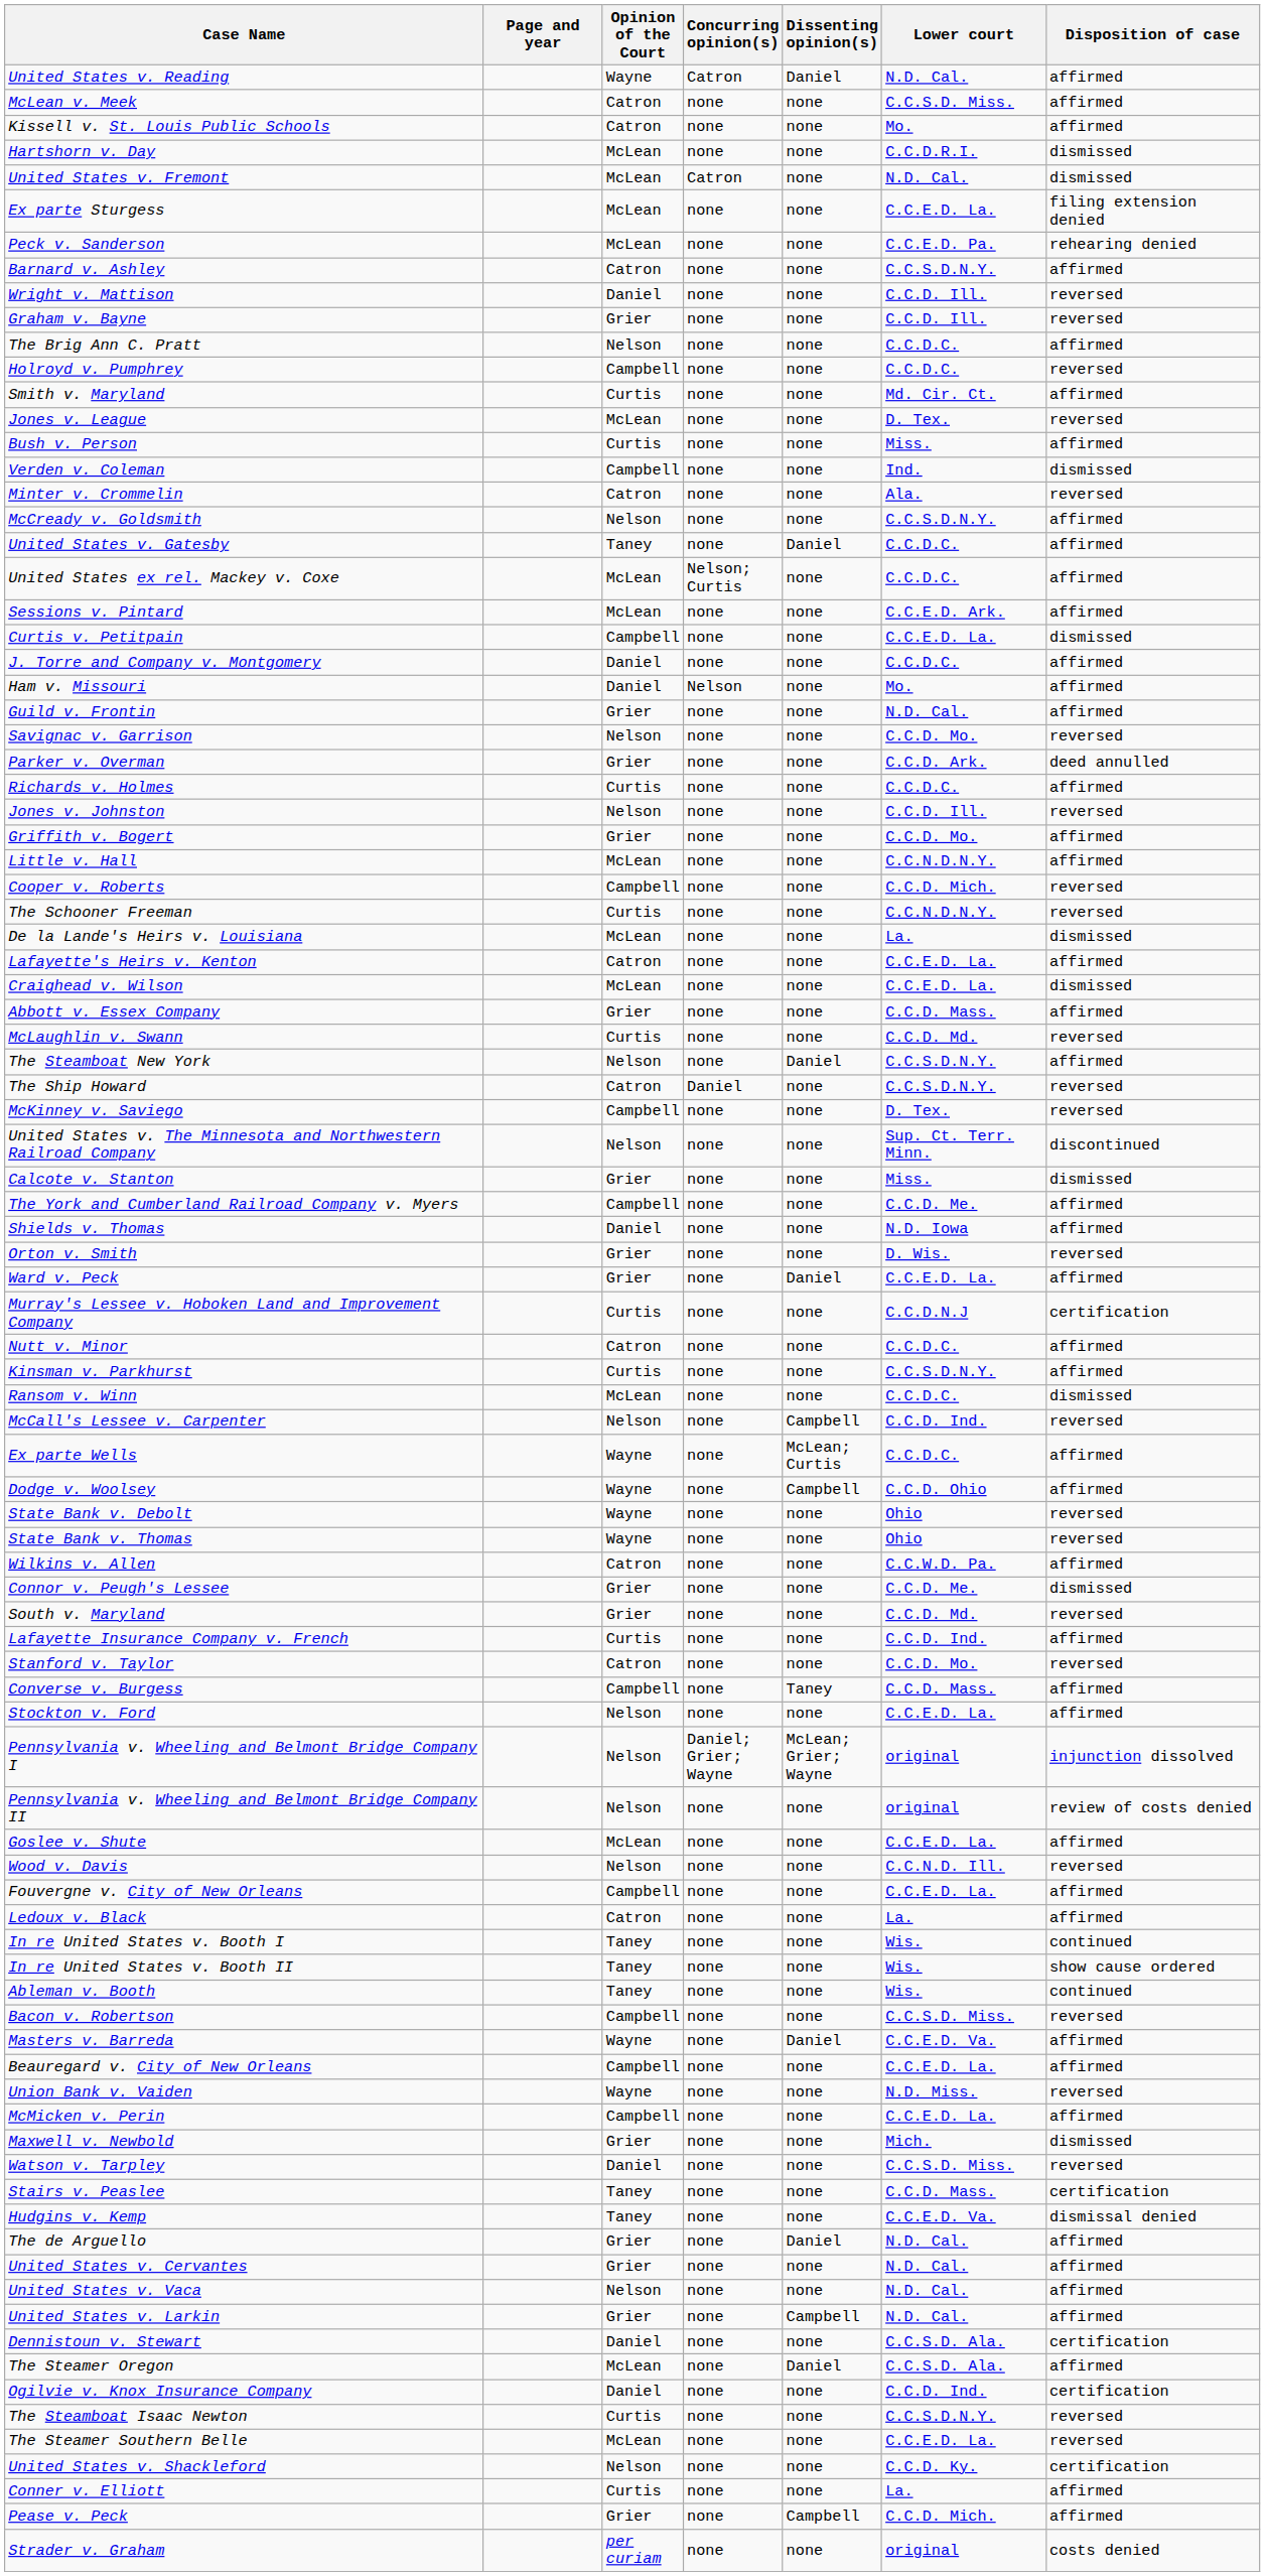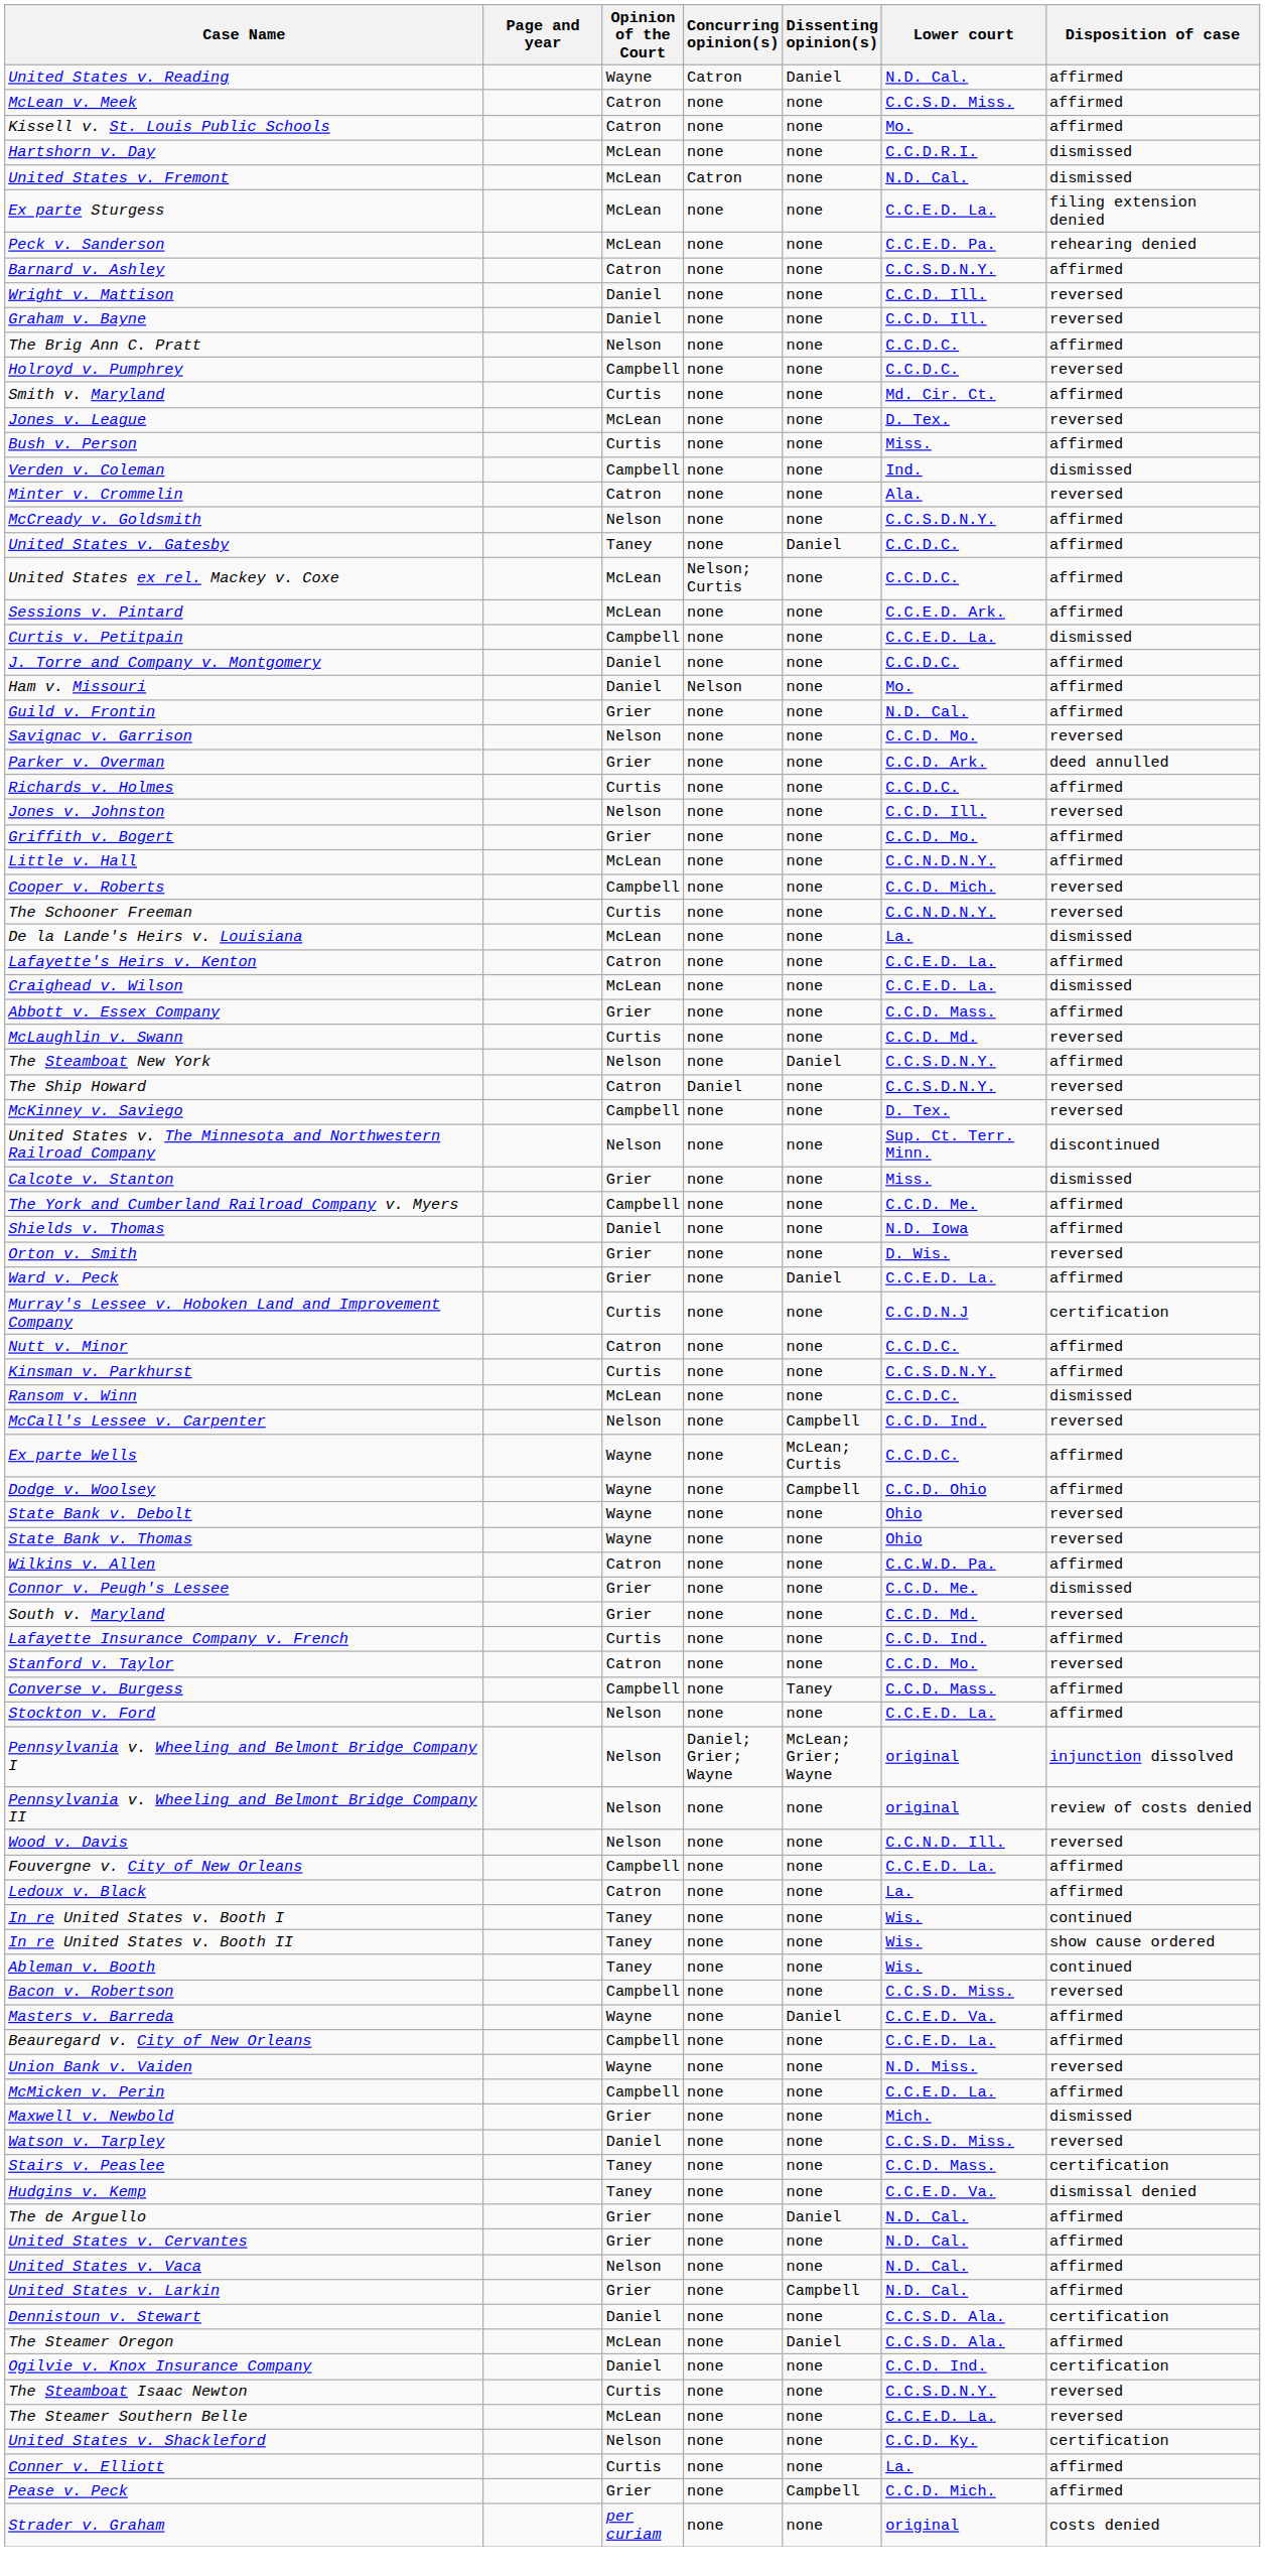Graham v. Bayne | Opinion of the Court: Grier -> Daniel
- row: Goslee v. Shute | McLean | none | none | C.C.E.D. La. | affirmed
